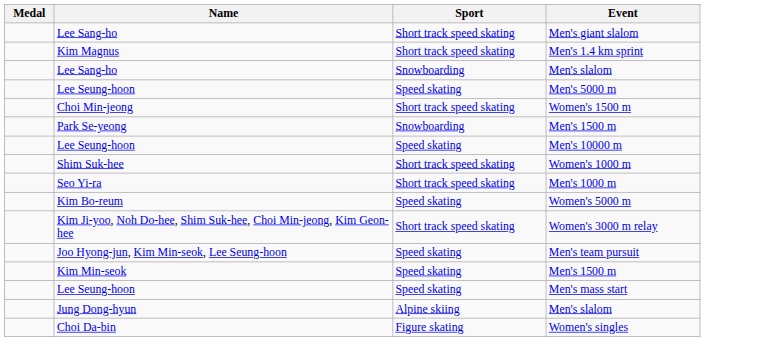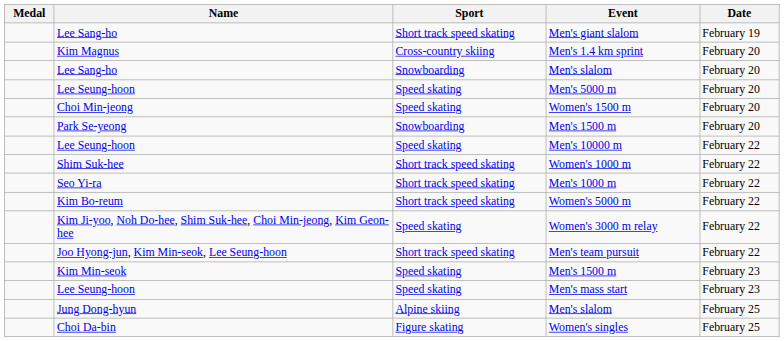+ column: Date | February 19 | February 20 | February 20 | February 20 | February 20 | February 20 | February 22 | February 22 | February 22 | February 22 | February 22 | February 22 | February 23 | February 23 | February 25 | February 25
Men's 1.4 km sprint | Sport: Short track speed skating -> Cross-country skiing
Women's 1500 m | Sport: Short track speed skating -> Speed skating
Women's 5000 m | Sport: Speed skating -> Short track speed skating
Women's 3000 m relay | Sport: Short track speed skating -> Speed skating
Men's team pursuit | Sport: Speed skating -> Short track speed skating
